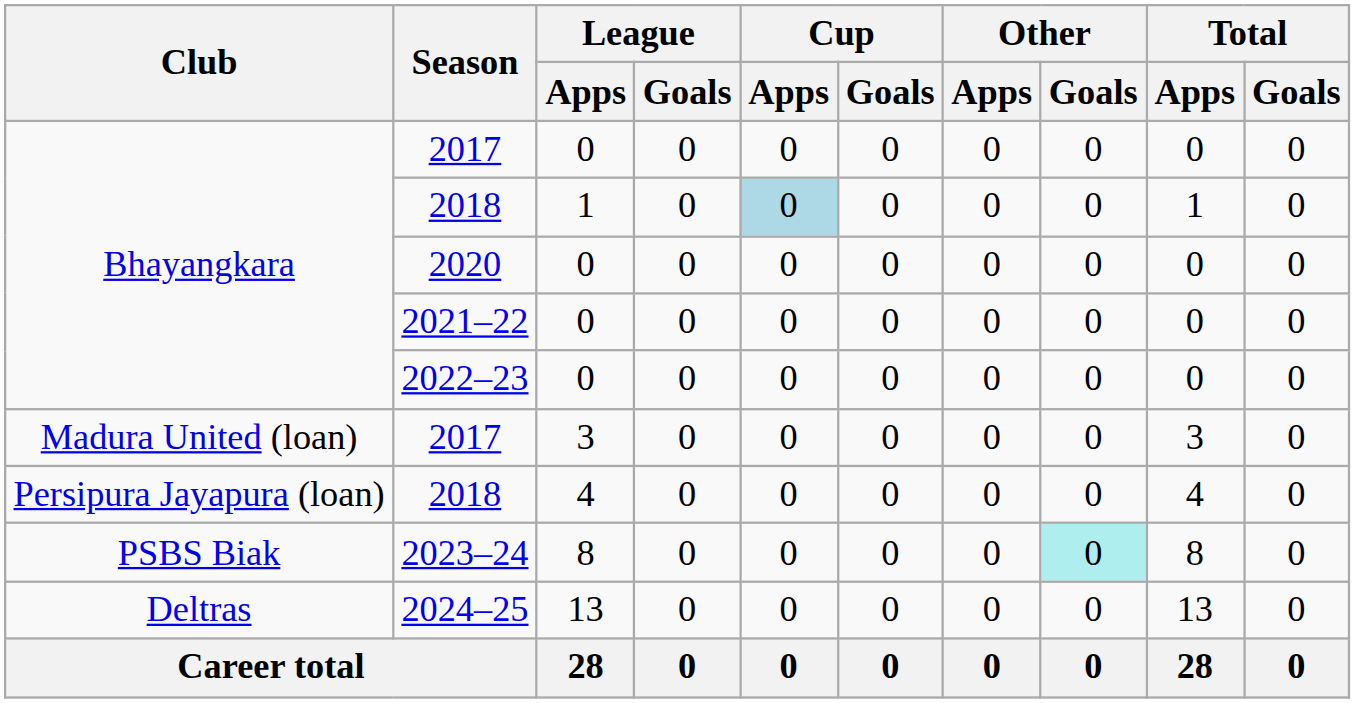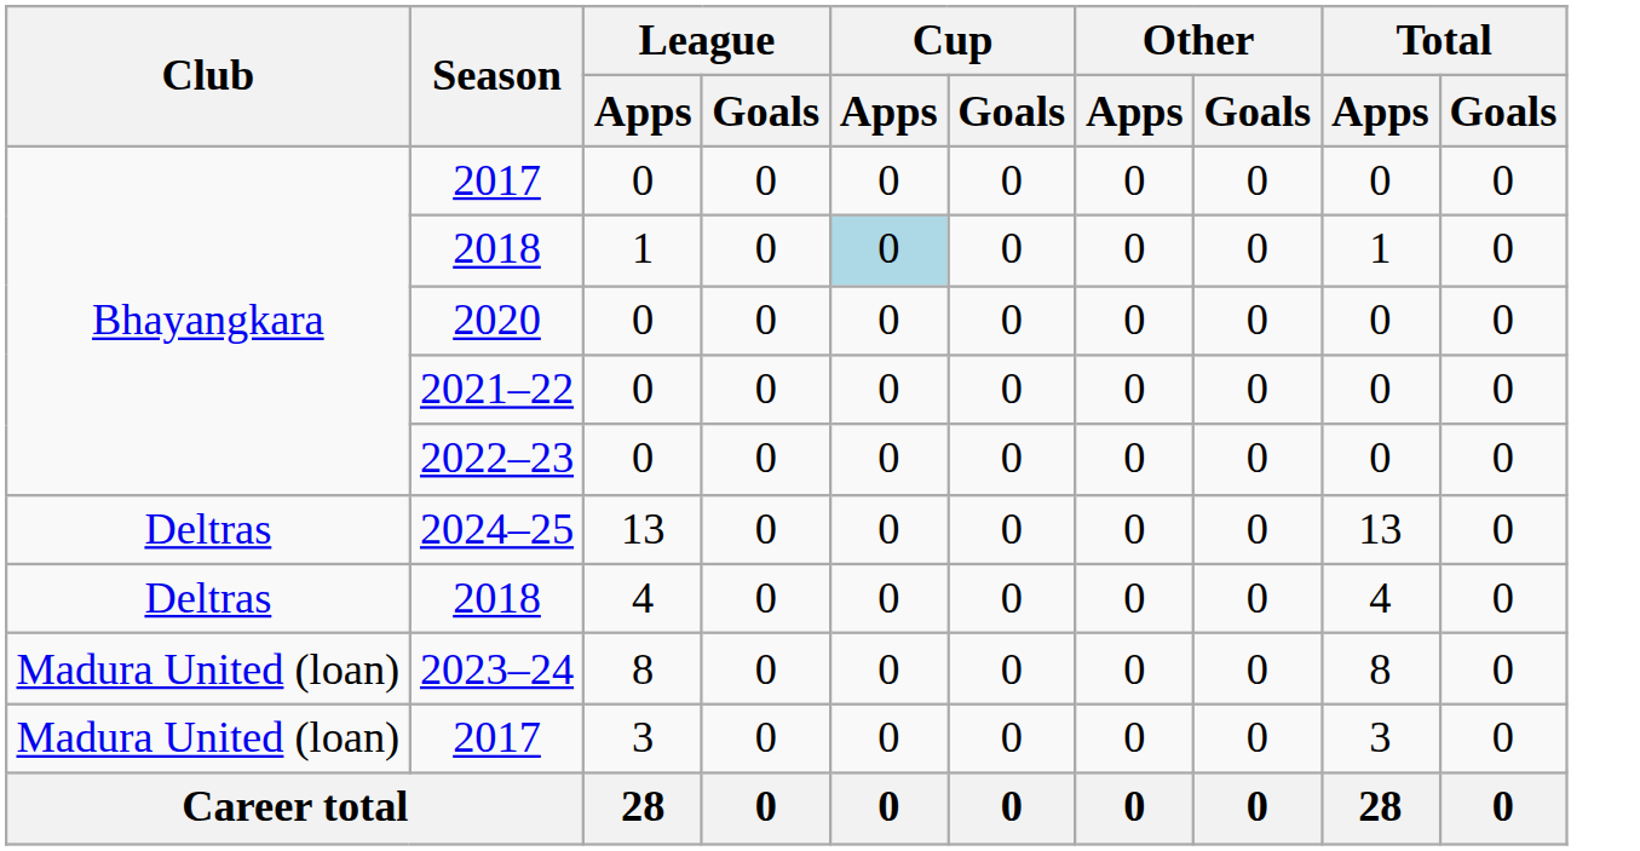rows swapped: 2017 / 3 <-> 2024–25
2018 / 4 | Club: Persipura Jayapura (loan) -> Deltras
2023–24 | Club: PSBS Biak -> Madura United (loan)
2023–24 | Other / Goals: paleturquoise background -> no background
